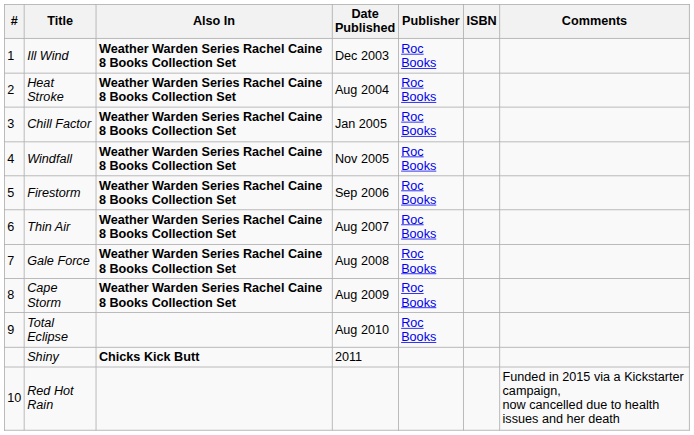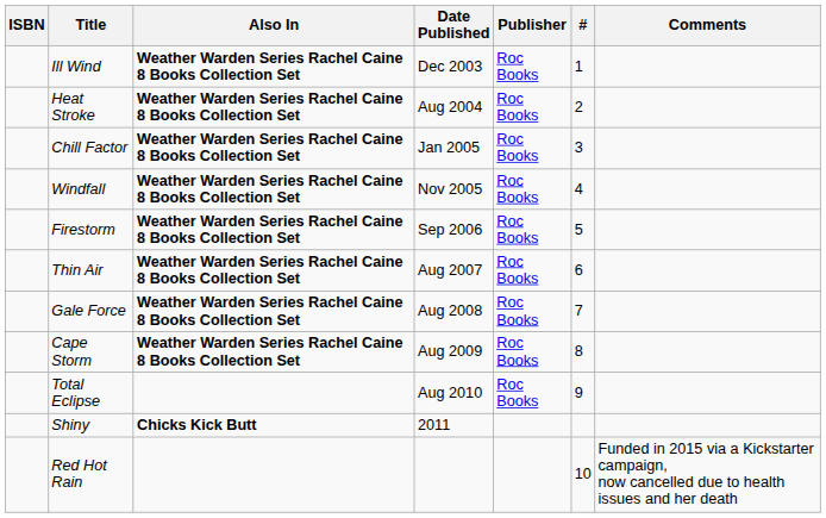columns swapped: # <-> ISBN
